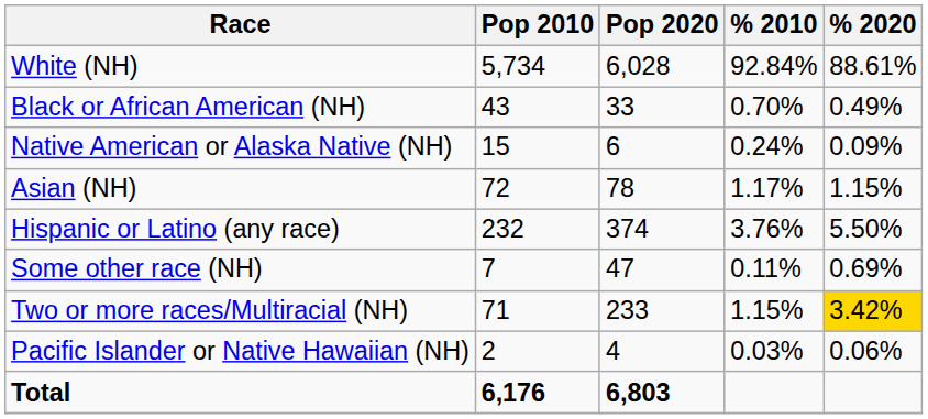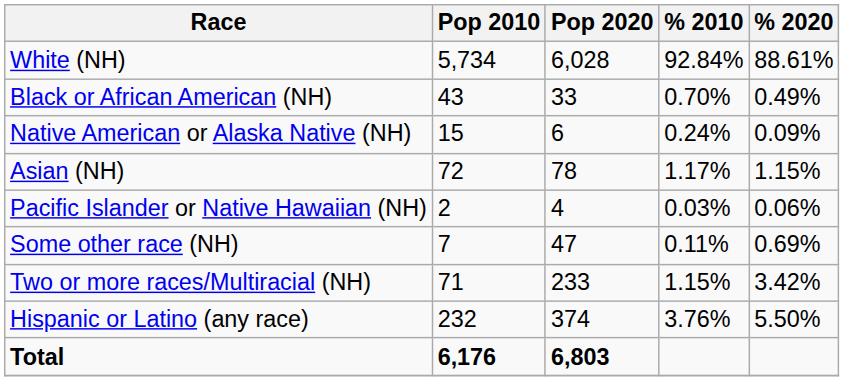rows swapped: Pacific Islander or Native Hawaiian (NH) <-> Hispanic or Latino (any race)
Two or more races/Multiracial (NH) | % 2020: gold background -> no background
